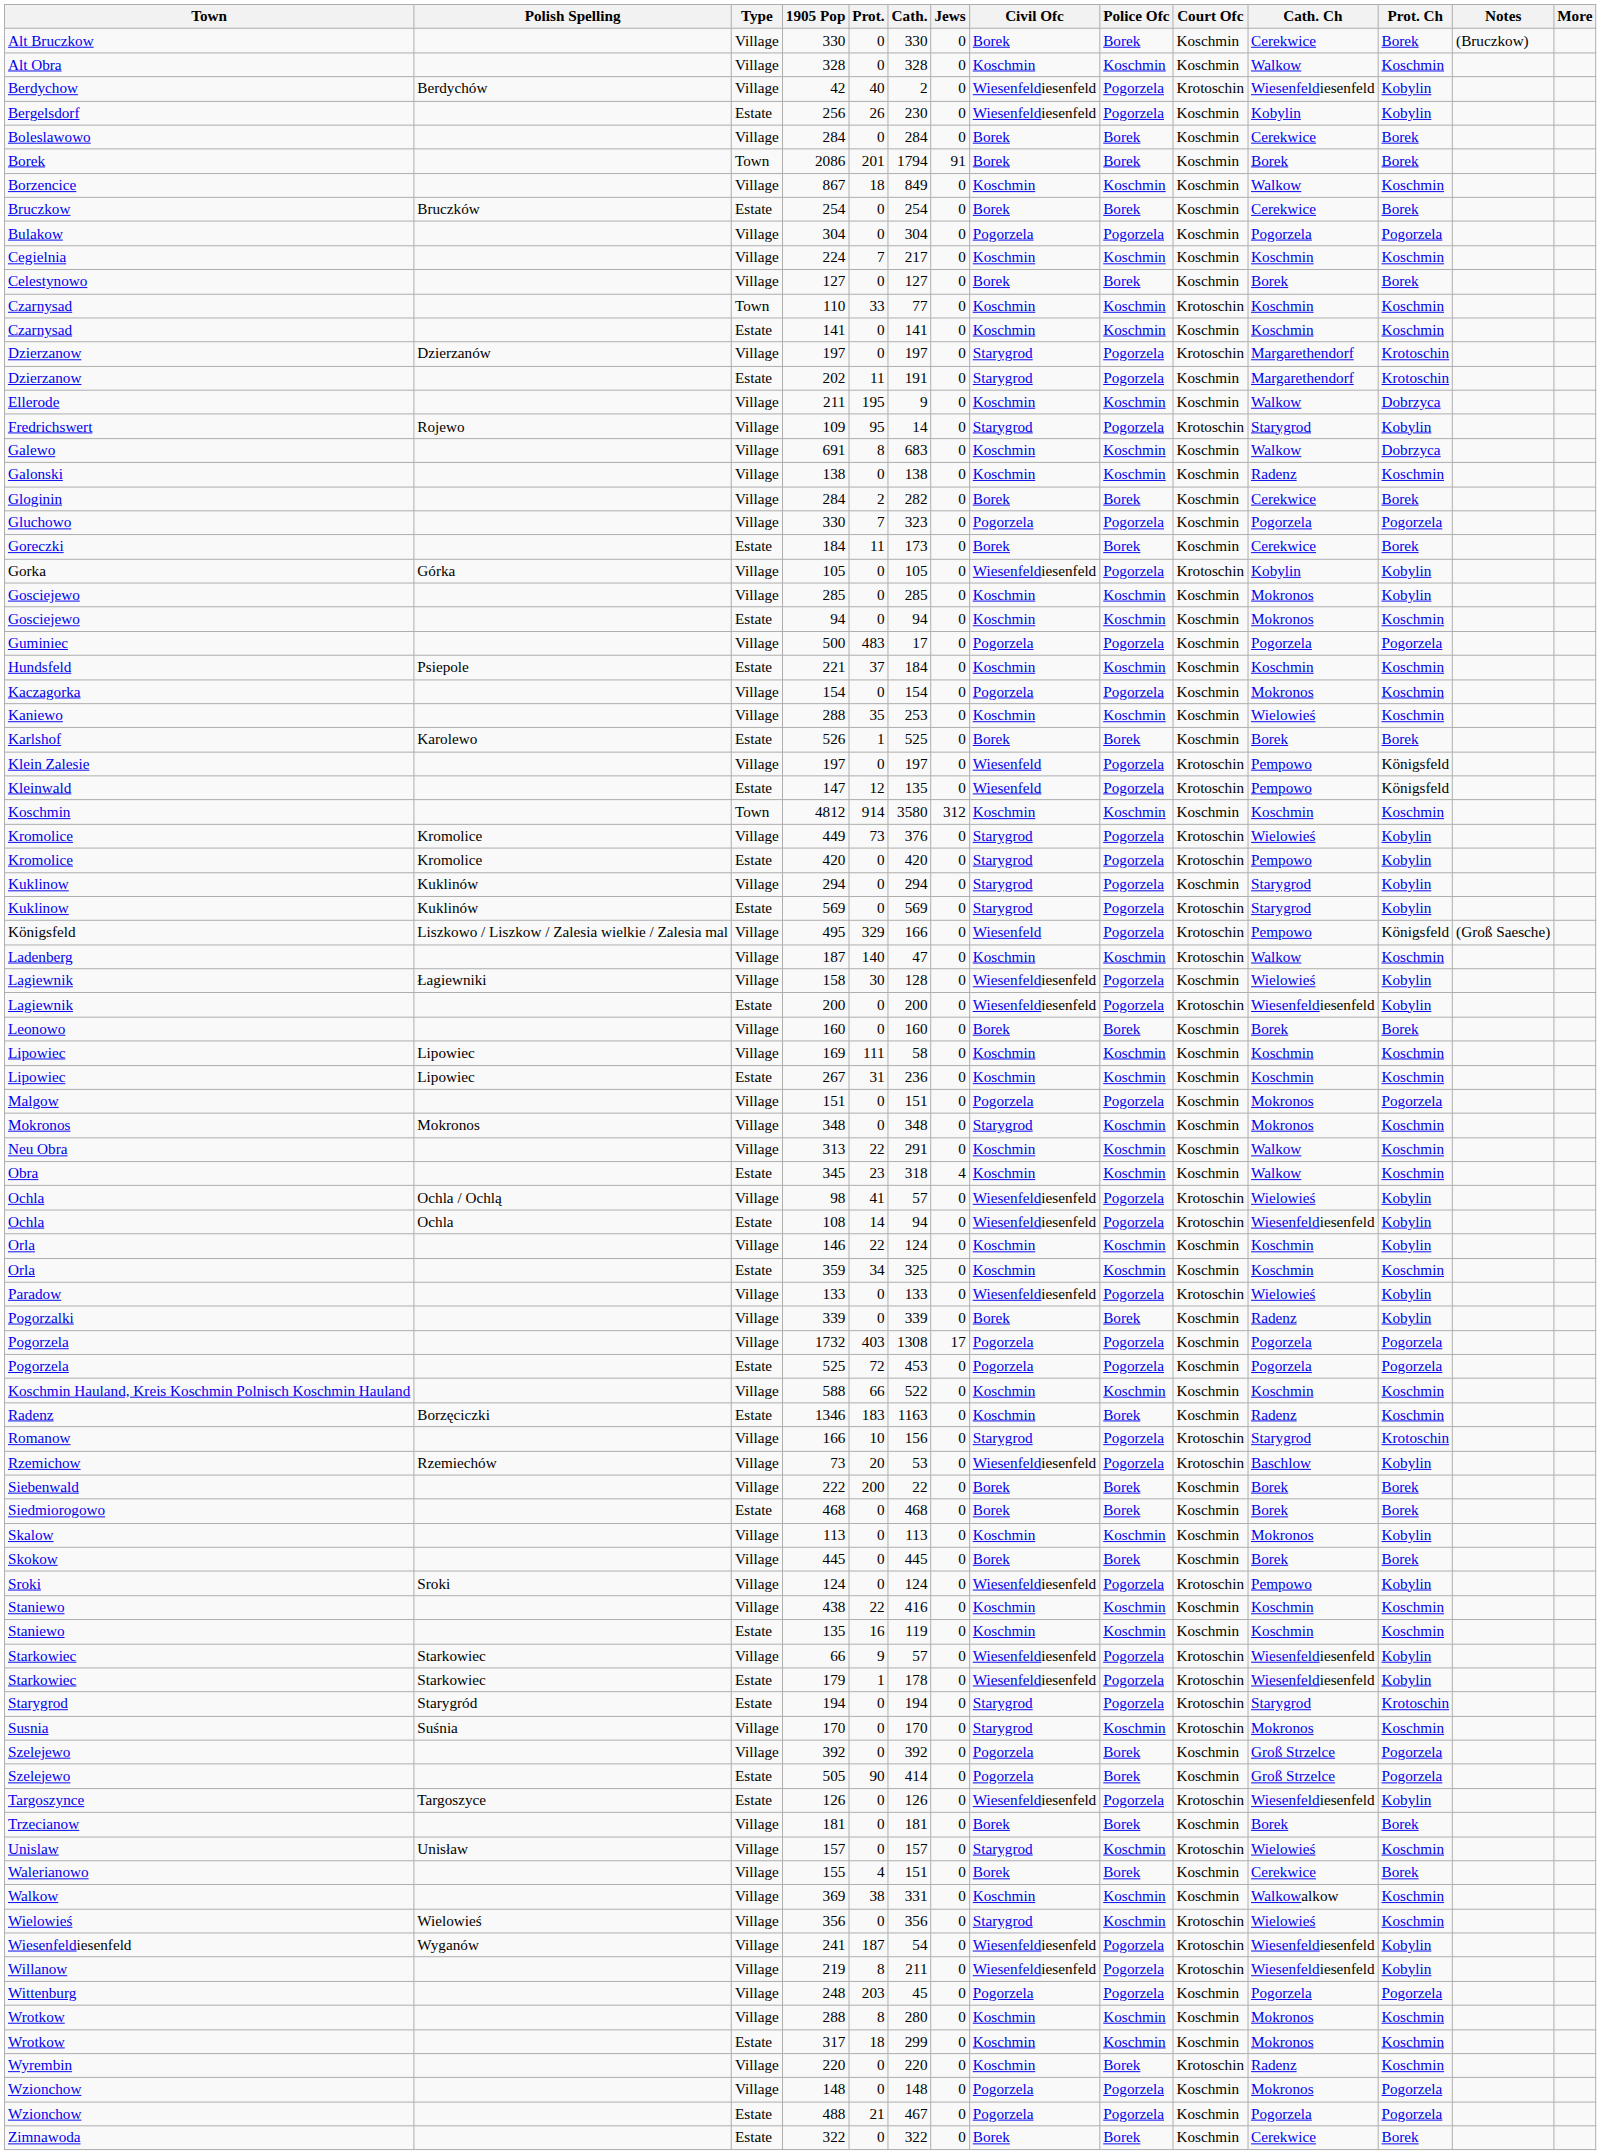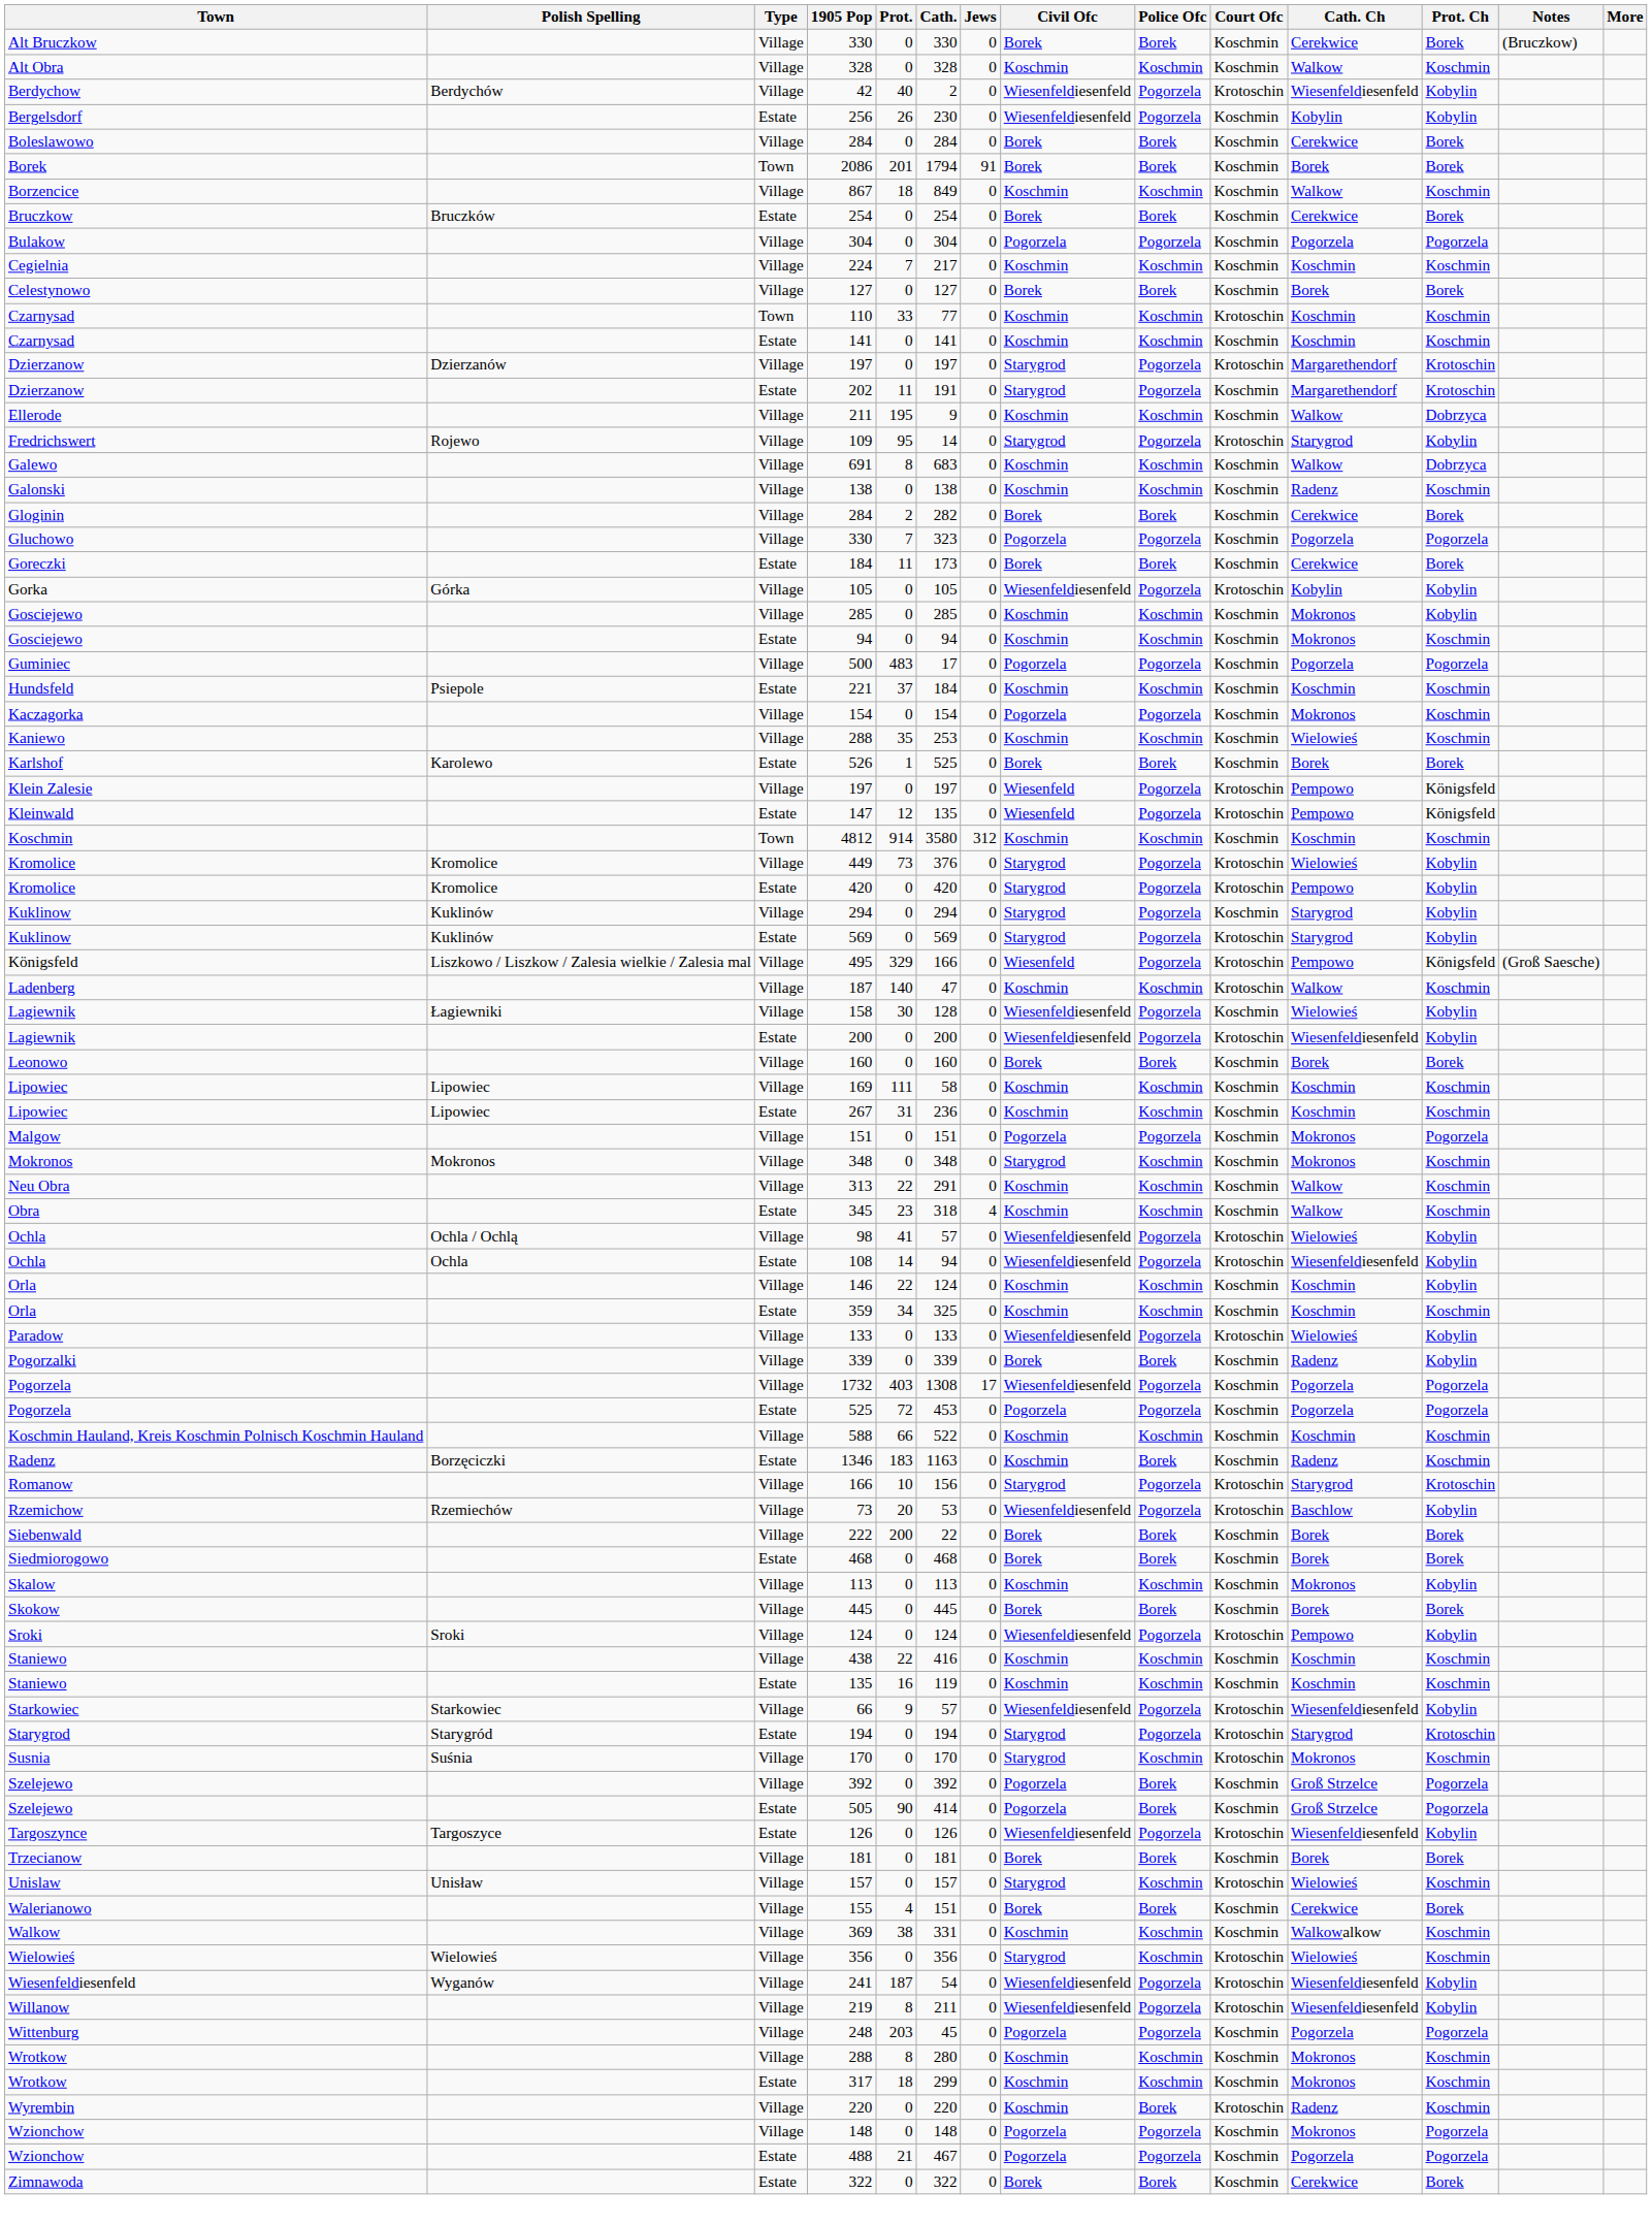1732 | Civil Ofc: Pogorzela -> Wiesenfeldiesenfeld
- row: Starkowiec | Starkowiec | Estate | 179 | 1 | 178 | 0 | Wiesenfeldiesenfeld | Pogorzela | Krotoschin | Wiesenfeldiesenfeld | Kobylin
